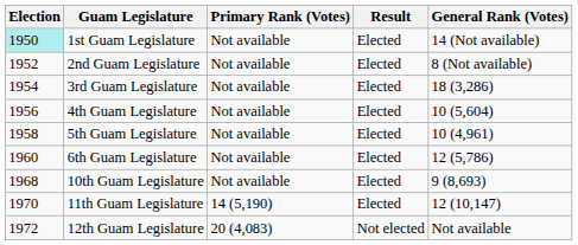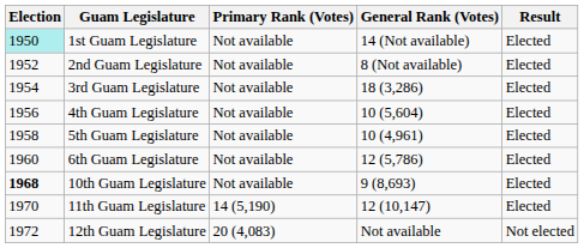columns swapped: General Rank (Votes) <-> Result
10th Guam Legislature | Election: normal -> bold
